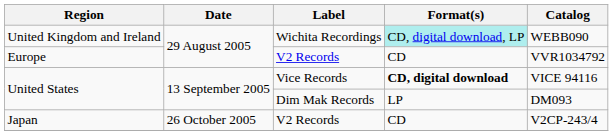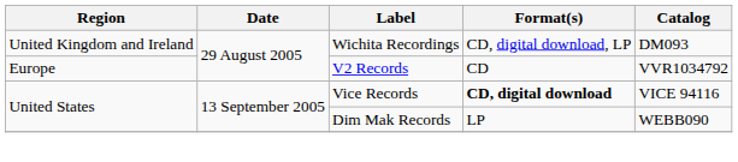United Kingdom and Ireland | Format(s): paleturquoise background -> no background
United Kingdom and Ireland | Catalog: WEBB090 -> DM093
United States / Dim Mak Records | Catalog: DM093 -> WEBB090
- row: Japan | 26 October 2005 | V2 Records | CD | V2CP-243/4
